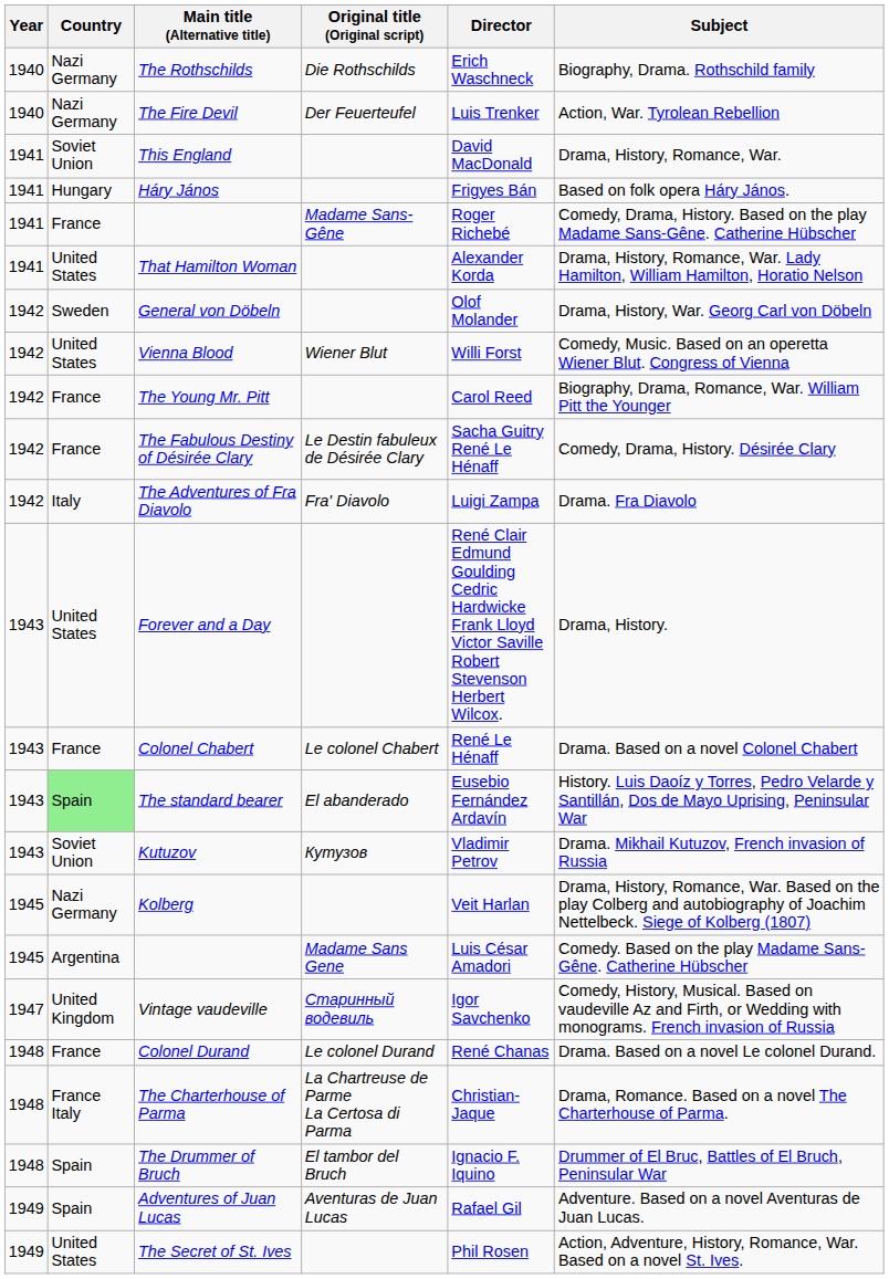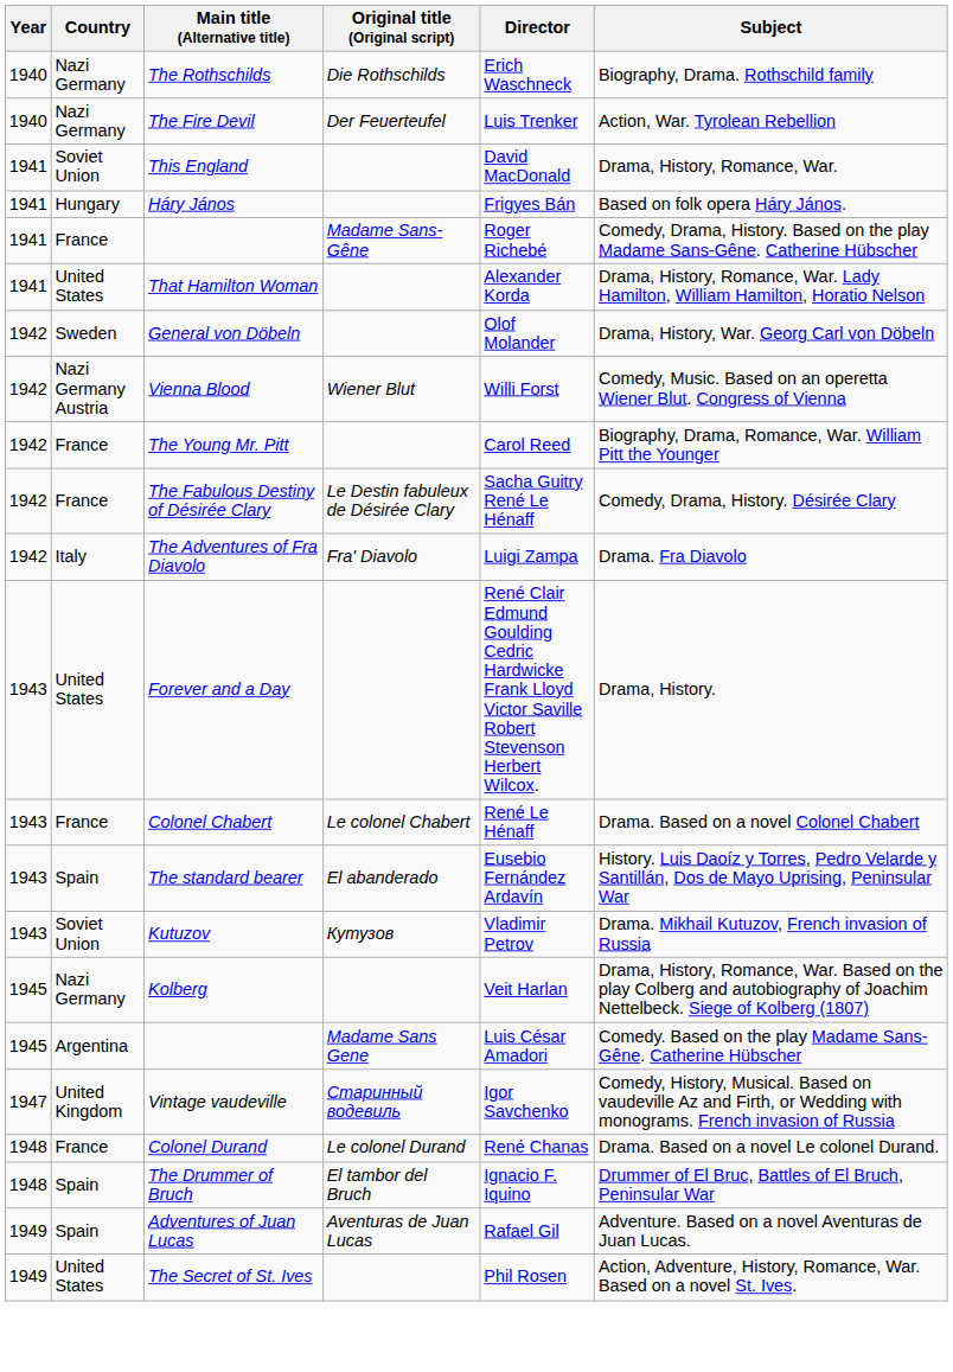Vienna Blood | Country: United States -> Nazi Germany Austria
The standard bearer | Country: lightgreen background -> no background
- row: 1948 | France Italy | The Charterhouse of Parma | La Chartreuse de Parme La Certosa di Parma | Christian-Jaque | Drama, Romance. Based on a novel The Charterhouse of Parma.
